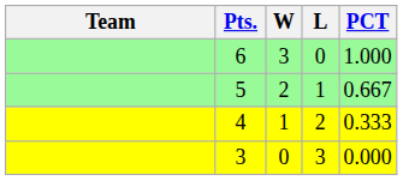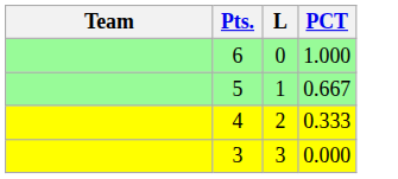- column: W | 3 | 2 | 1 | 0
